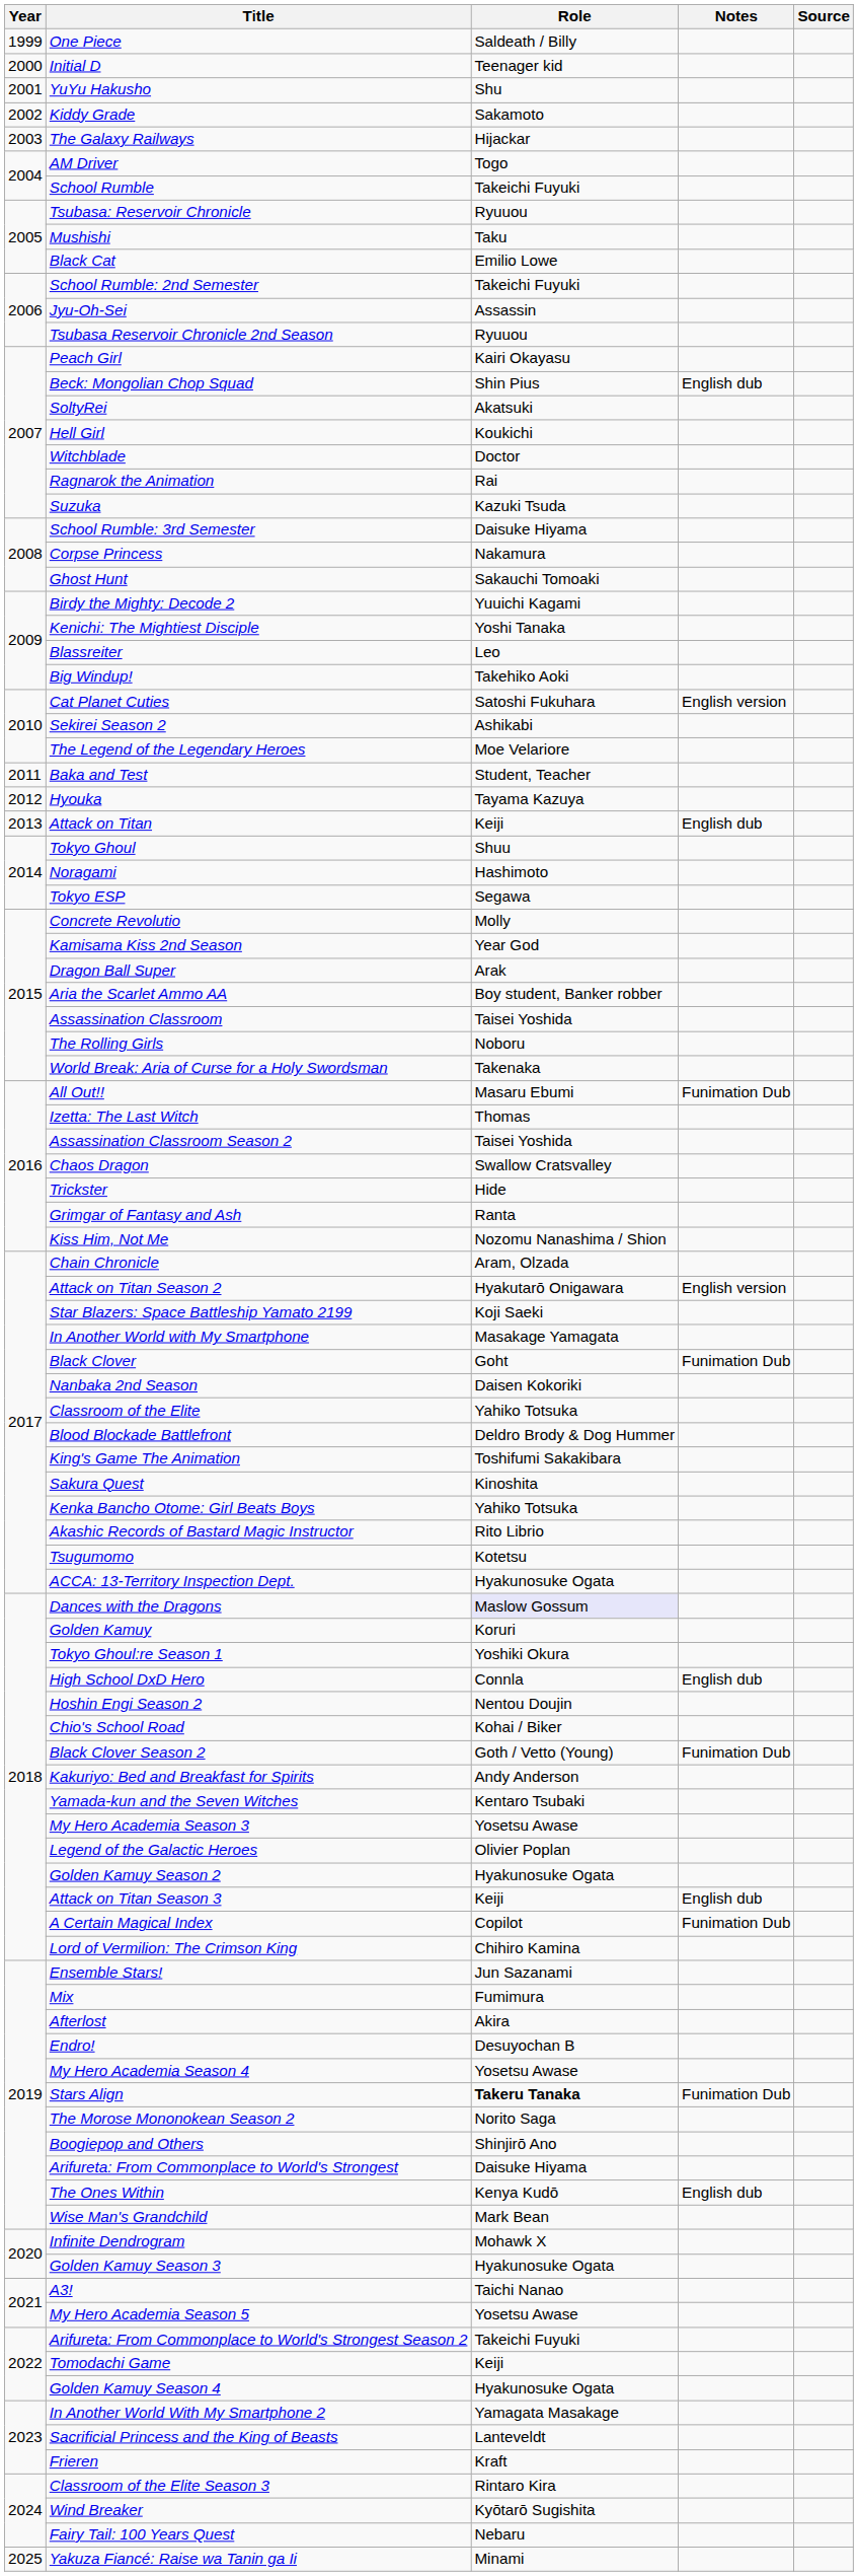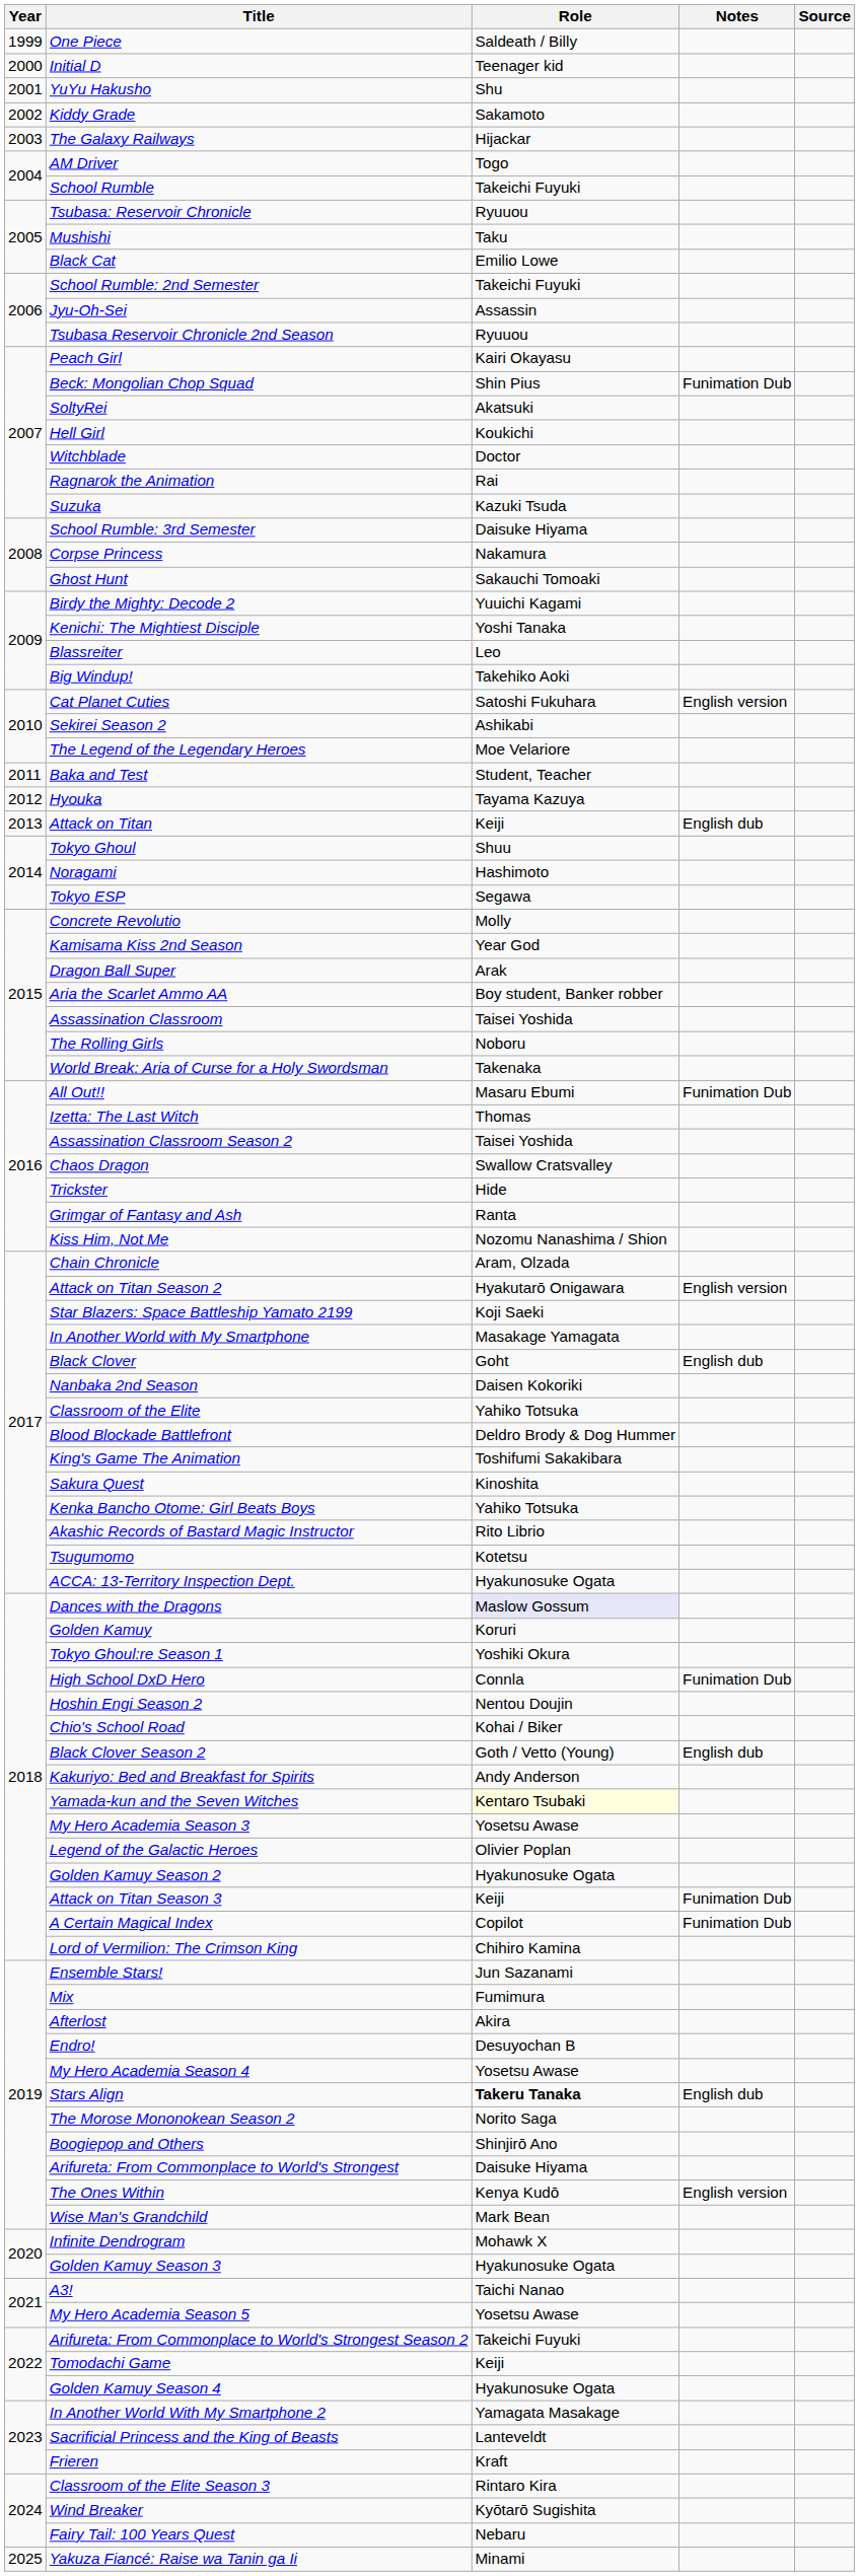Beck: Mongolian Chop Squad | Notes: English dub -> Funimation Dub
Black Clover | Notes: Funimation Dub -> English dub
High School DxD Hero | Notes: English dub -> Funimation Dub
Black Clover Season 2 | Notes: Funimation Dub -> English dub
Yamada-kun and the Seven Witches | Role: no background -> lightyellow background
Attack on Titan Season 3 | Notes: English dub -> Funimation Dub
Stars Align | Notes: Funimation Dub -> English dub
The Ones Within | Notes: English dub -> English version
